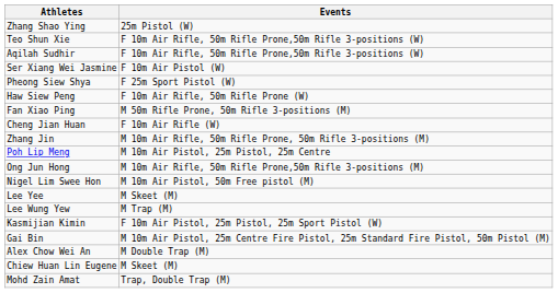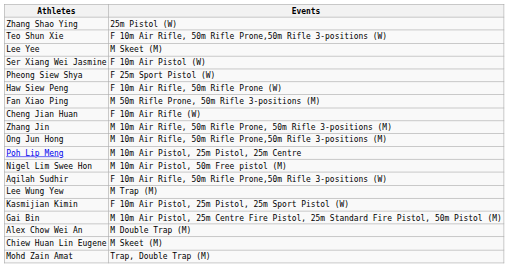rows swapped: Aqilah Sudhir <-> Lee Yee
rows swapped: Poh Lip Meng <-> Ong Jun Hong
